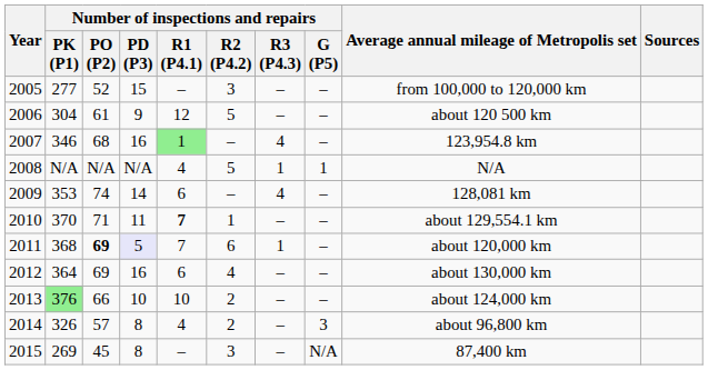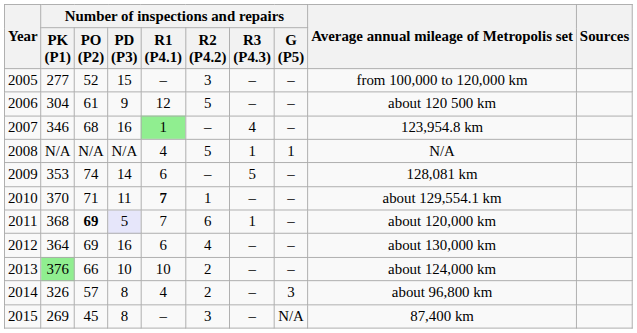2009 | Number of inspections and repairs / R3 (P4.3): 4 -> 5
